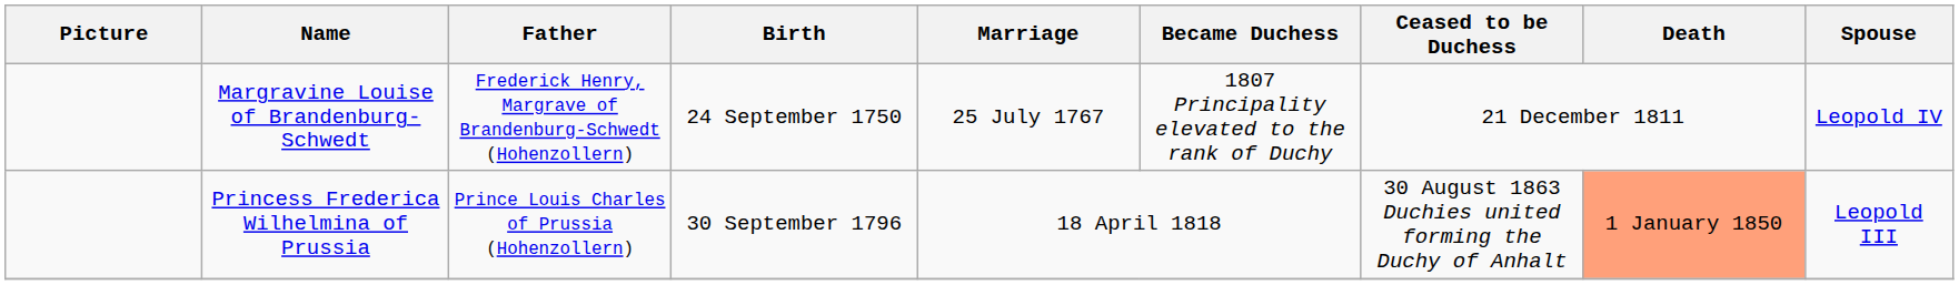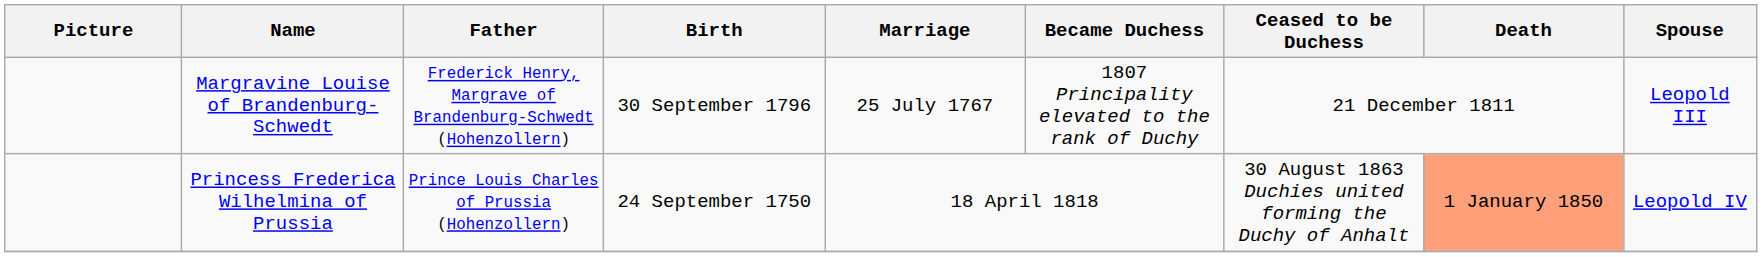Margravine Louise of Brandenburg-Schwedt | Birth: 24 September 1750 -> 30 September 1796
Margravine Louise of Brandenburg-Schwedt | Spouse: Leopold IV -> Leopold III
Princess Frederica Wilhelmina of Prussia | Birth: 30 September 1796 -> 24 September 1750
Princess Frederica Wilhelmina of Prussia | Spouse: Leopold III -> Leopold IV
